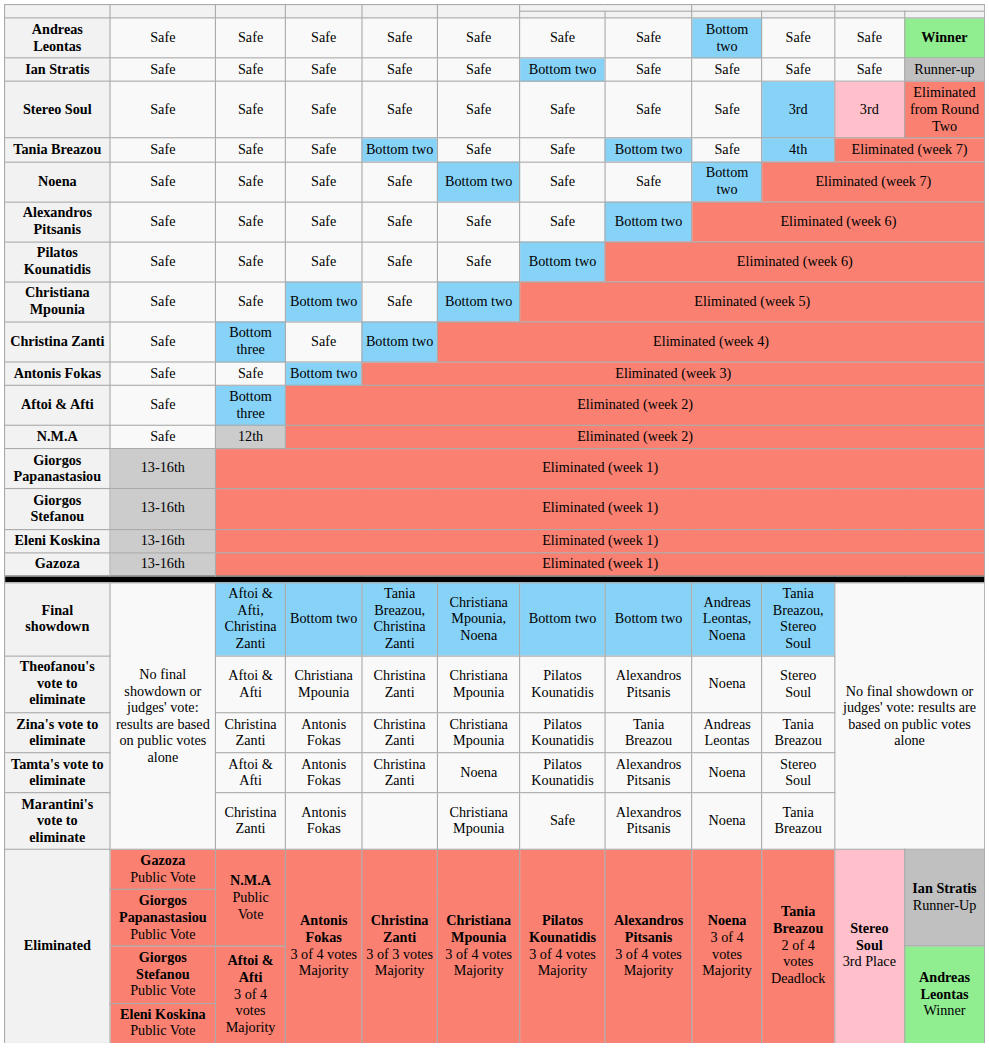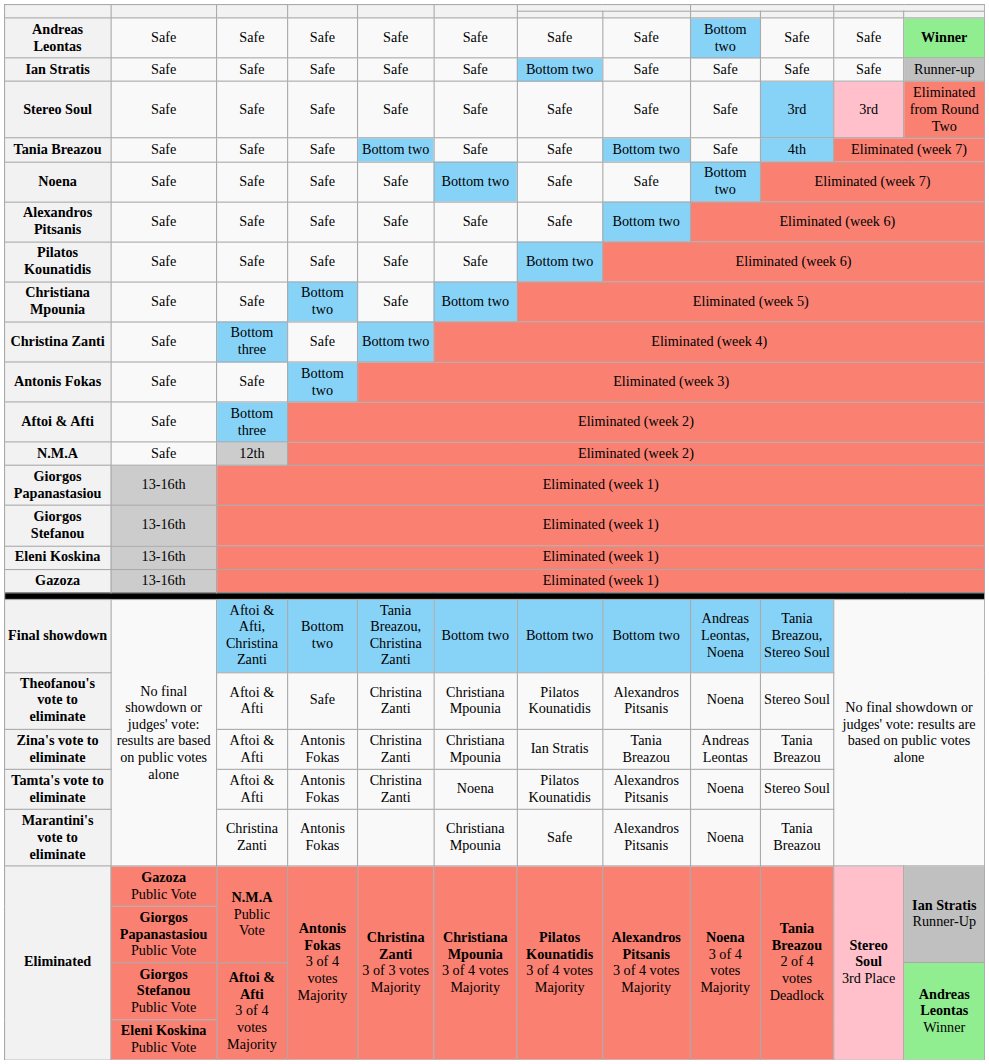Final showdown | column 6: Christiana Mpounia, Noena -> Bottom two
Theofanou's vote to eliminate | column 4: Christiana Mpounia -> Safe
Zina's vote to eliminate | column 3: Christina Zanti -> Aftoi & Afti
Zina's vote to eliminate | column 7: Pilatos Kounatidis -> Ian Stratis
